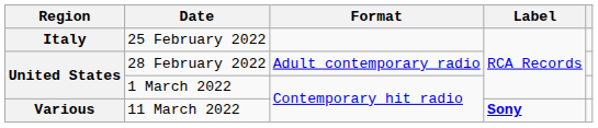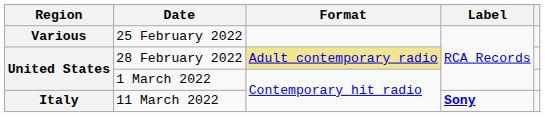25 February 2022 | Region: Italy -> Various
28 February 2022 | Format: no background -> khaki background
11 March 2022 | Region: Various -> Italy
